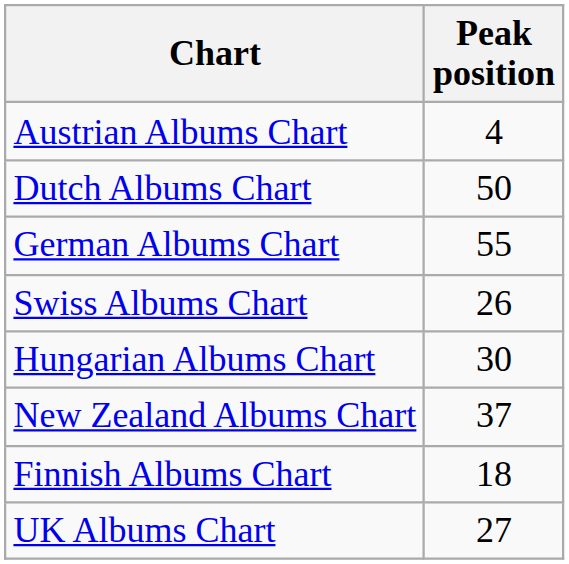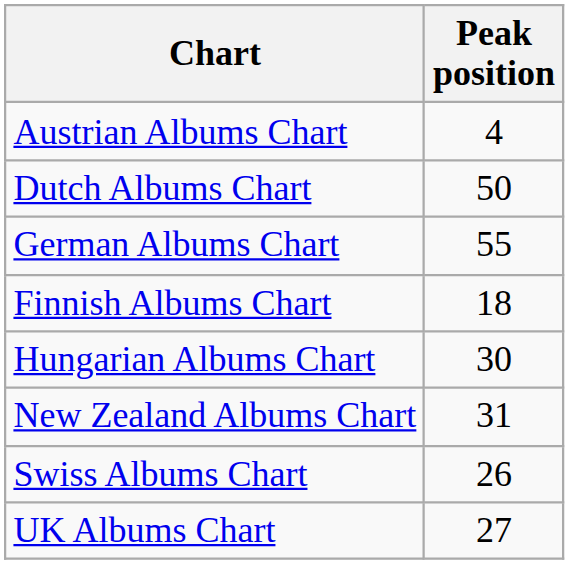rows swapped: Finnish Albums Chart <-> Swiss Albums Chart
New Zealand Albums Chart | Peak position: 37 -> 31
